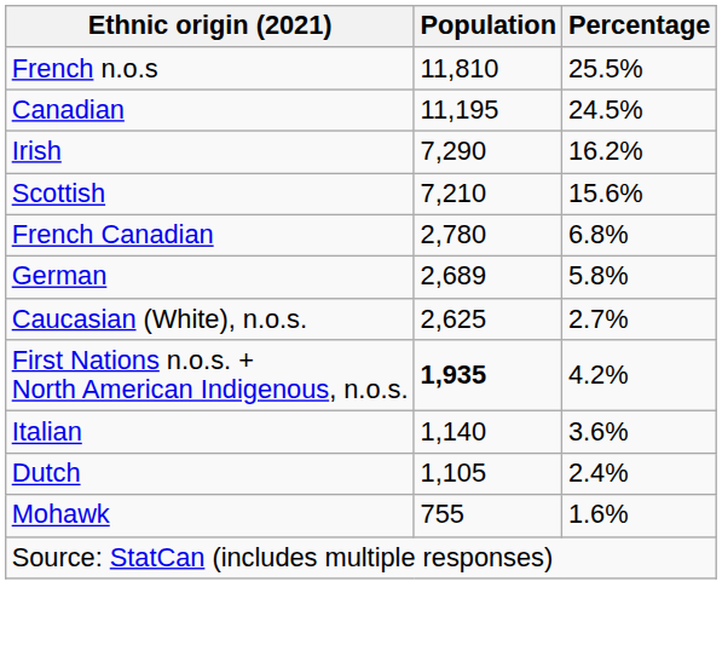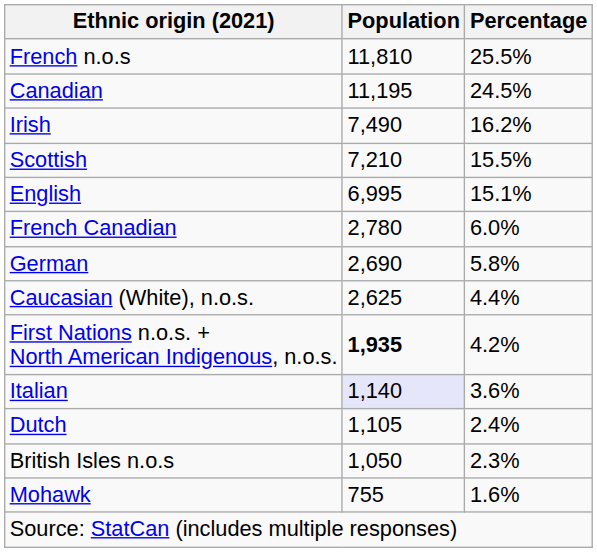Irish | Population: 7,290 -> 7,490
Scottish | Percentage: 15.6% -> 15.5%
+ row: English | 6,995 | 15.1%
French Canadian | Percentage: 6.8% -> 6.0%
German | Population: 2,689 -> 2,690
Caucasian (White), n.o.s. | Percentage: 2.7% -> 4.4%
Italian | Population: no background -> lavender background
+ row: British Isles n.o.s | 1,050 | 2.3%
